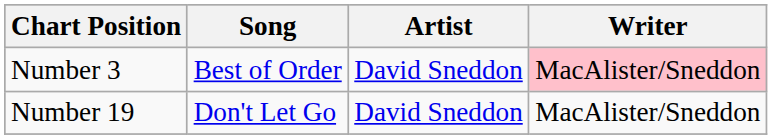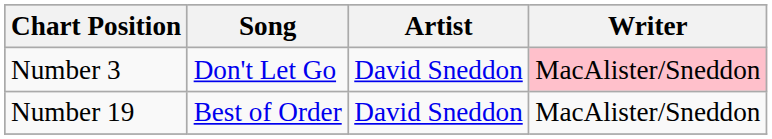Number 3 | Song: Best of Order -> Don't Let Go
Number 19 | Song: Don't Let Go -> Best of Order
